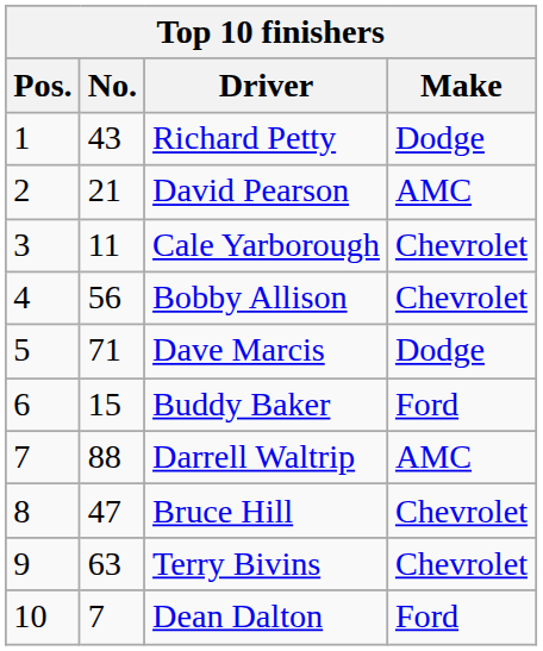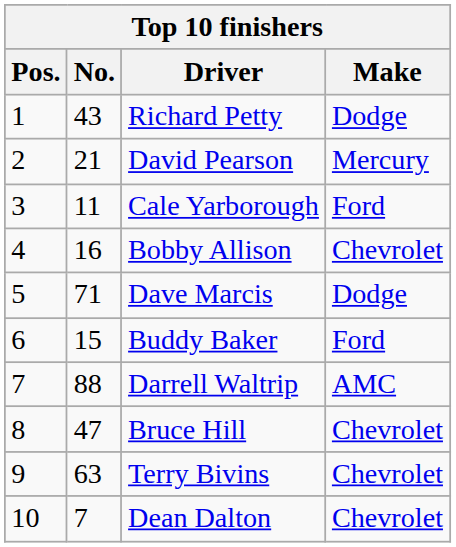David Pearson | Make: AMC -> Mercury
Cale Yarborough | Make: Chevrolet -> Ford
Bobby Allison | No.: 56 -> 16
Dean Dalton | Make: Ford -> Chevrolet
